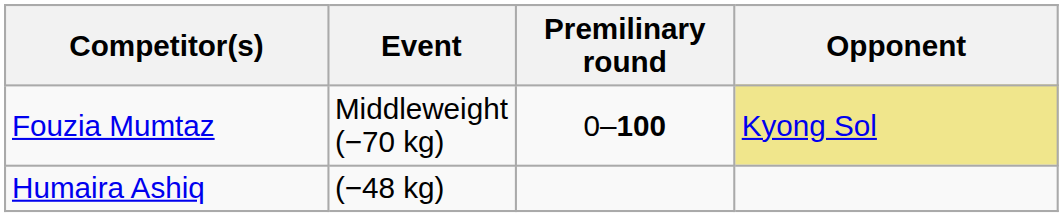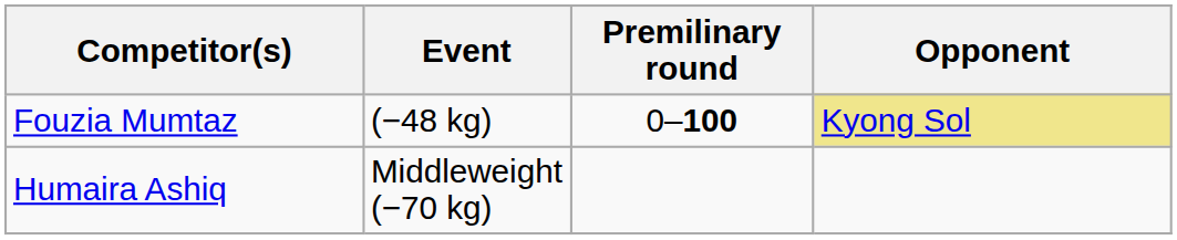Fouzia Mumtaz | Event: Middleweight (−70 kg) -> (−48 kg)
Humaira Ashiq | Event: (−48 kg) -> Middleweight (−70 kg)
